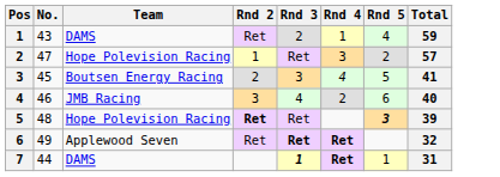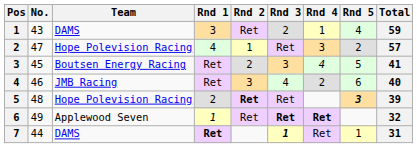+ column: Rnd 1 | 3 | 4 | Ret | Ret | 2 | 1 | Ret
7 | Rnd 4: bold -> normal
